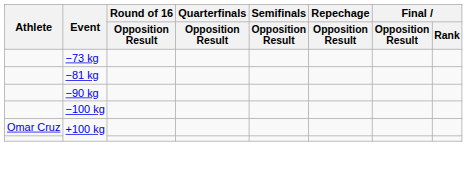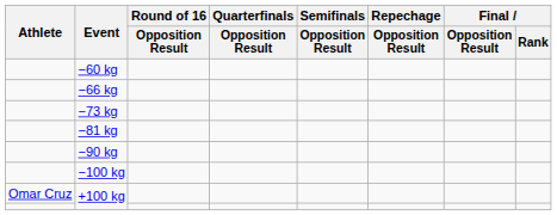+ row: −60 kg
+ row: −66 kg
